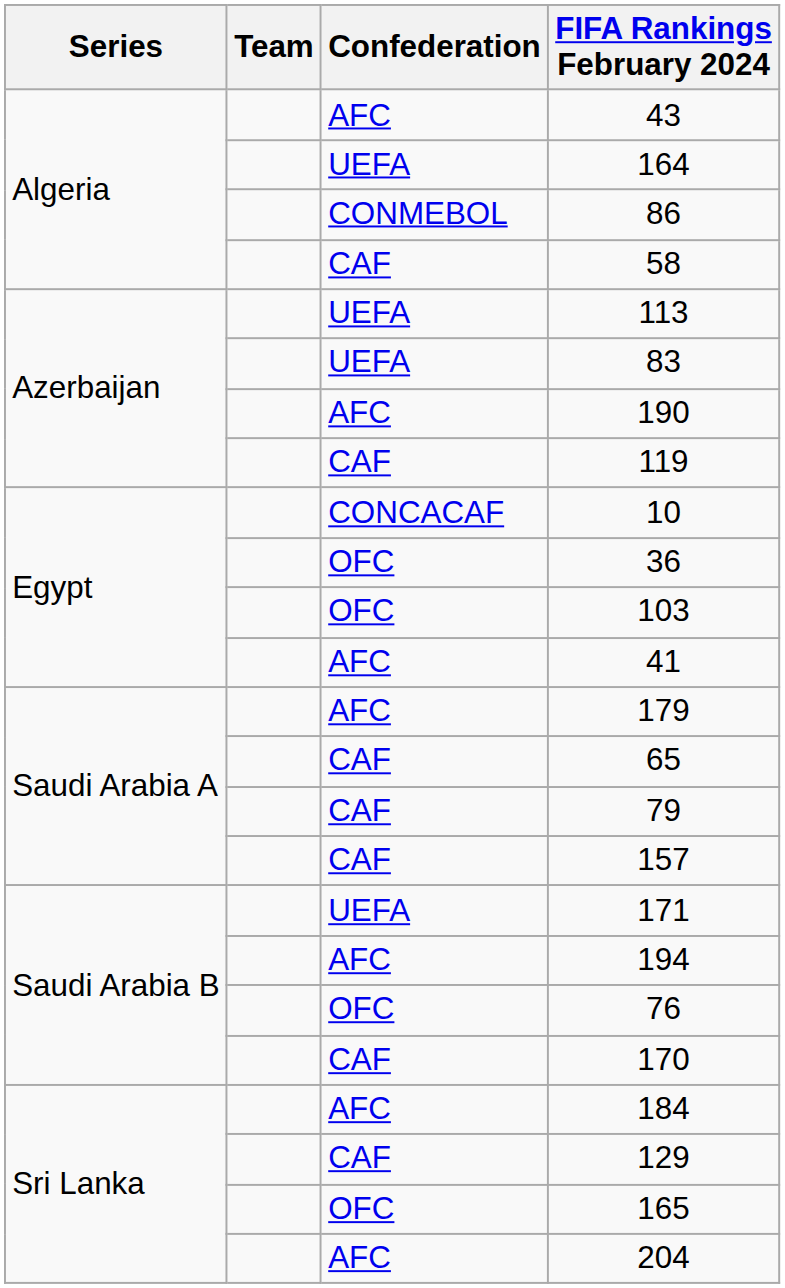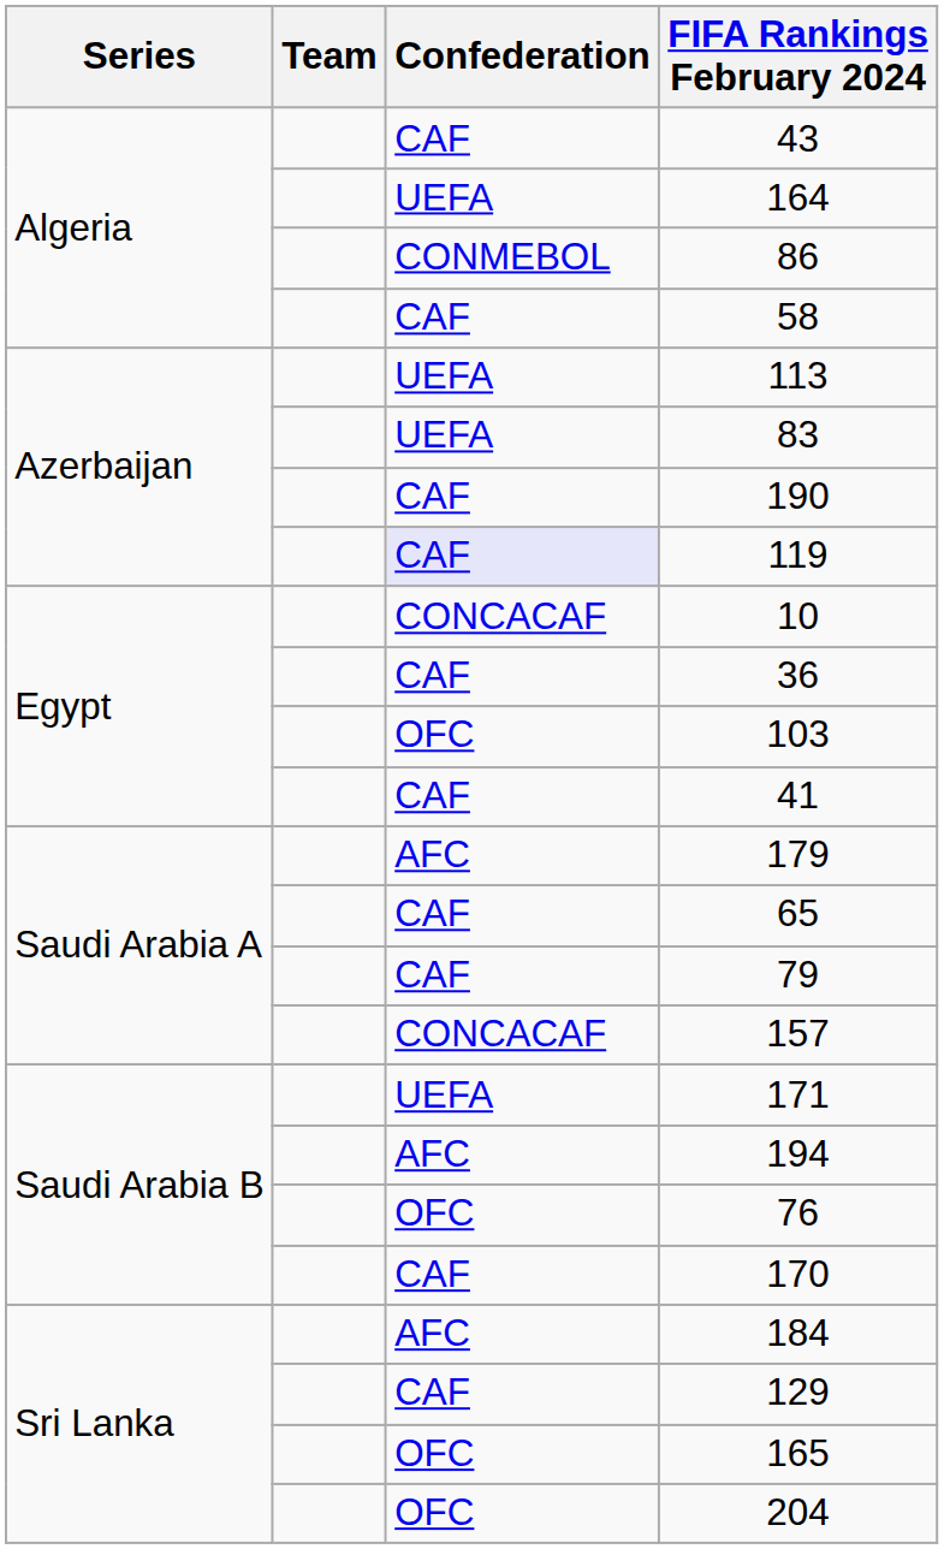43 | Confederation: AFC -> CAF
190 | Confederation: AFC -> CAF
119 | Confederation: no background -> lavender background
36 | Confederation: OFC -> CAF
41 | Confederation: AFC -> CAF
157 | Confederation: CAF -> CONCACAF
204 | Confederation: AFC -> OFC
